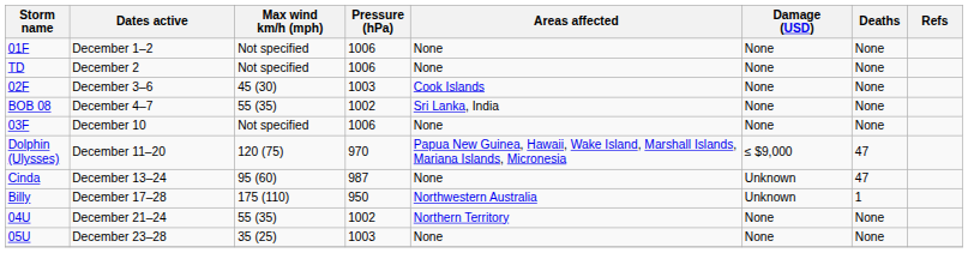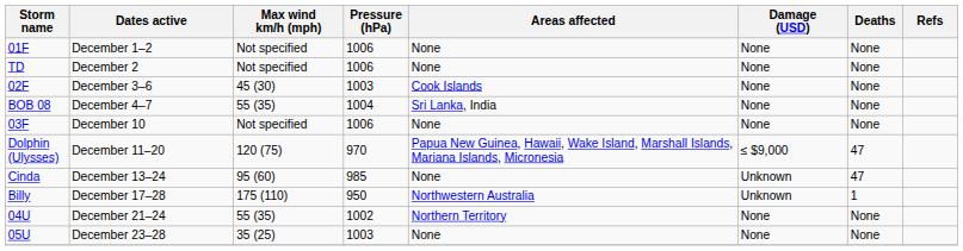BOB 08 | Pressure (hPa): 1002 -> 1004
Cinda | Pressure (hPa): 987 -> 985
